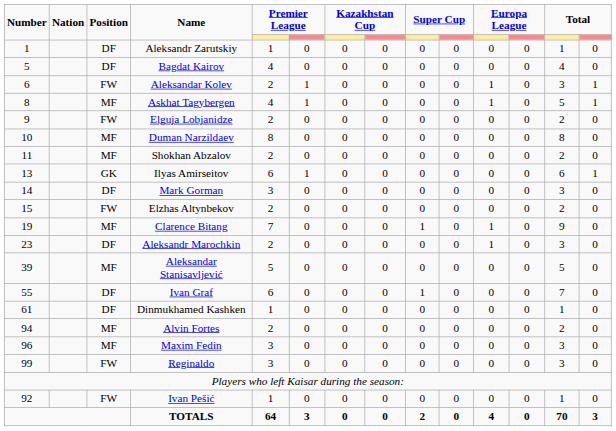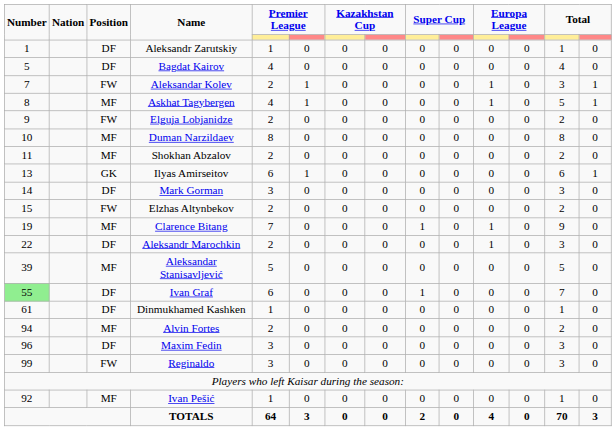Aleksandar Kolev | Number: 6 -> 7
Aleksandr Marochkin | Number: 23 -> 22
Ivan Graf | Number: no background -> lightgreen background
Maxim Fedin | Position: MF -> DF
Ivan Pešić | Position: FW -> MF
